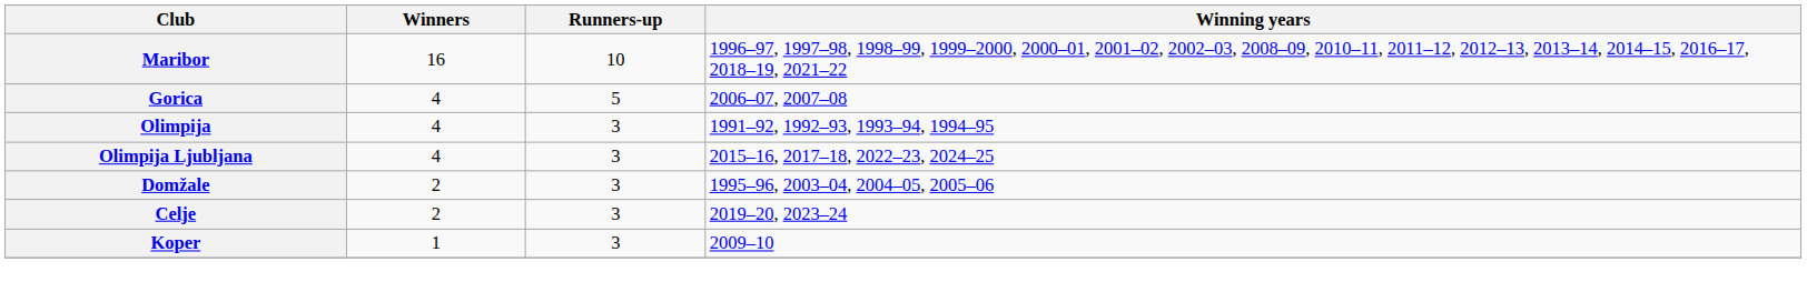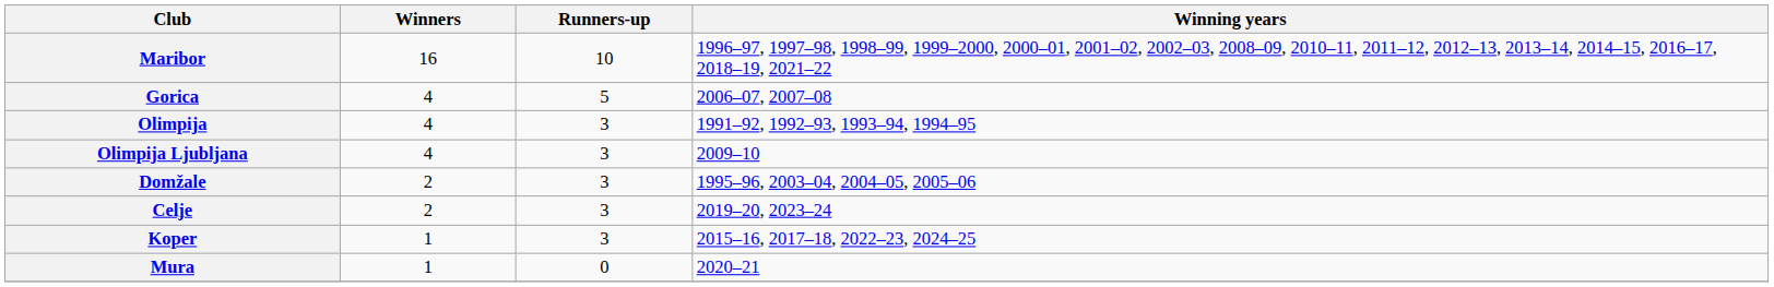Olimpija Ljubljana | Winning years: 2015–16, 2017–18, 2022–23, 2024–25 -> 2009–10
Koper | Winning years: 2009–10 -> 2015–16, 2017–18, 2022–23, 2024–25
+ row: Mura | 1 | 0 | 2020–21
